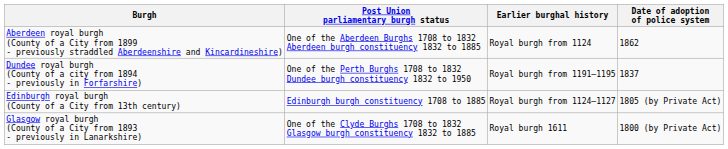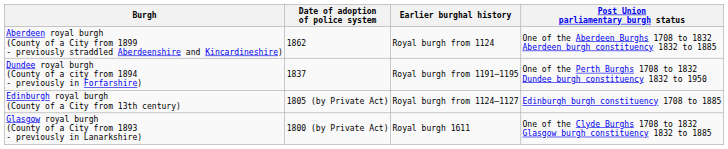columns swapped: Date of adoption of police system <-> Post Union parliamentary burgh status
